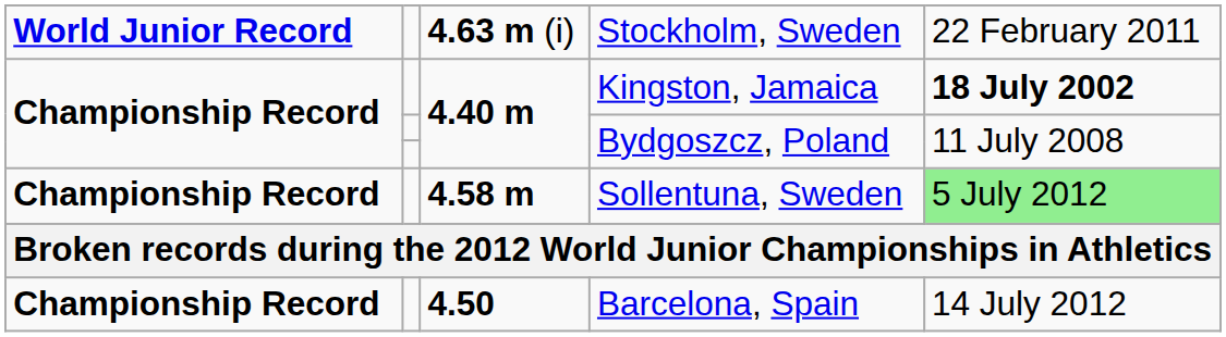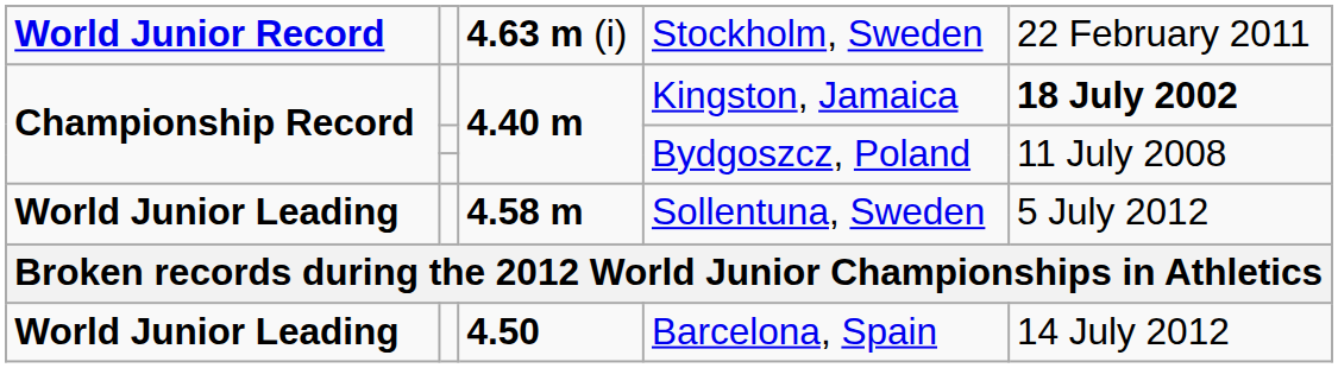Sollentuna, Sweden | column 1: Championship Record -> World Junior Leading
Sollentuna, Sweden | column 5: lightgreen background -> no background
Barcelona, Spain | column 1: Championship Record -> World Junior Leading
